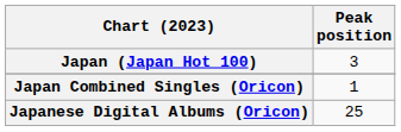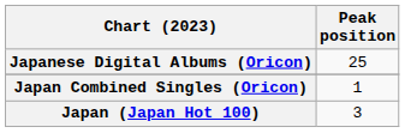rows swapped: Japan (Japan Hot 100) <-> Japanese Digital Albums (Oricon)
